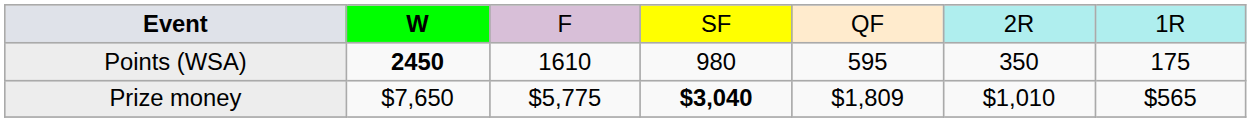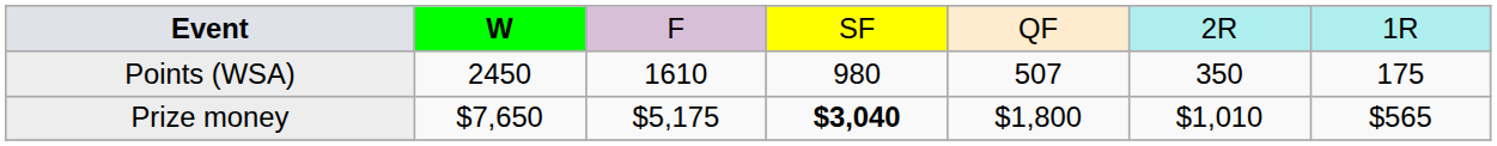Points (WSA) | column 2: bold -> normal
Points (WSA) | column 5: 595 -> 507
Prize money | column 3: $5,775 -> $5,175
Prize money | column 5: $1,809 -> $1,800
